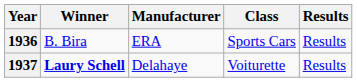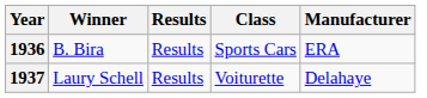columns swapped: Manufacturer <-> Results
1937 | Winner: bold -> normal
